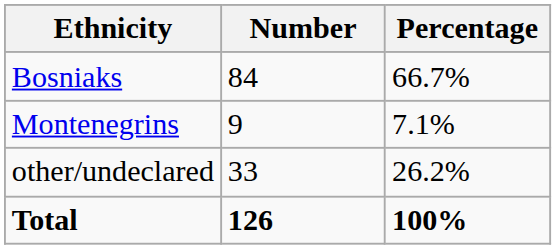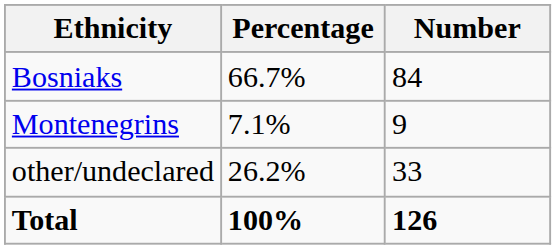columns swapped: Number <-> Percentage
